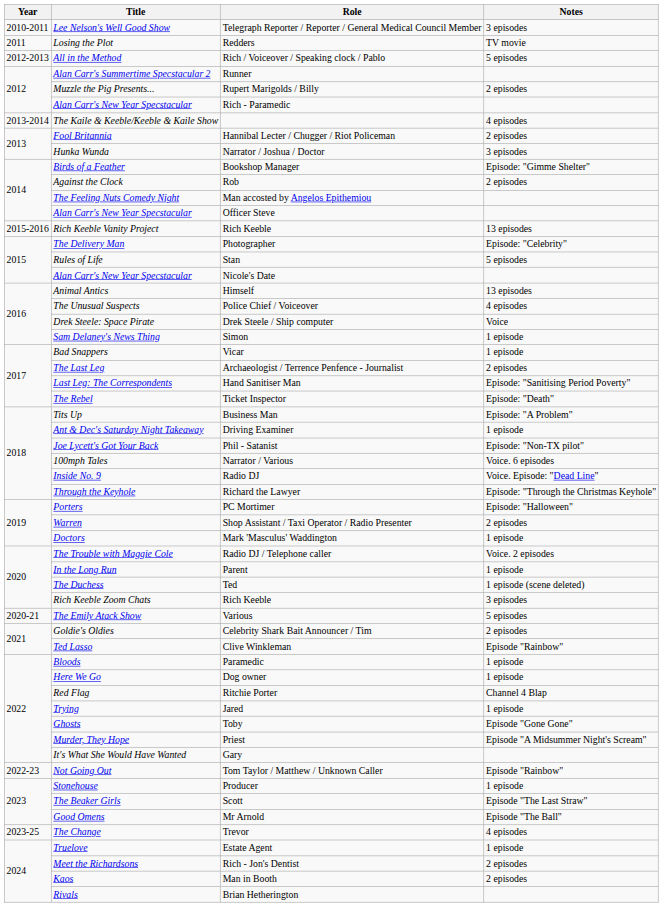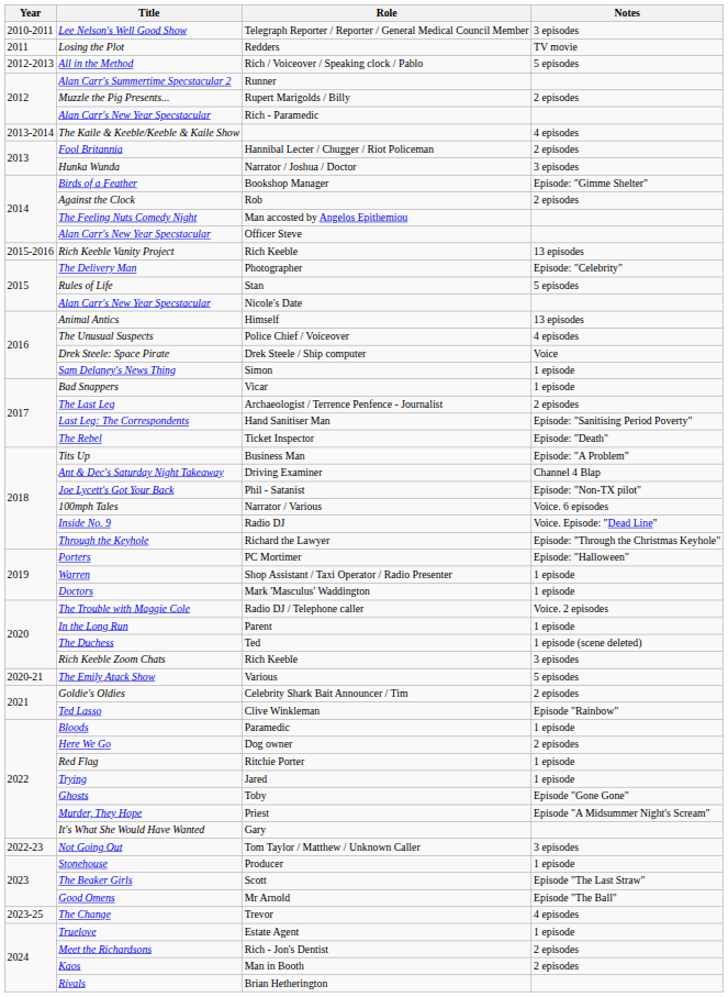Driving Examiner | Notes: 1 episode -> Channel 4 Blap
Shop Assistant / Taxi Operator / Radio Presenter | Notes: 2 episodes -> 1 episode
Dog owner | Notes: 1 episode -> 2 episodes
Ritchie Porter | Notes: Channel 4 Blap -> 1 episode
Tom Taylor / Matthew / Unknown Caller | Notes: Episode "Rainbow" -> 3 episodes
